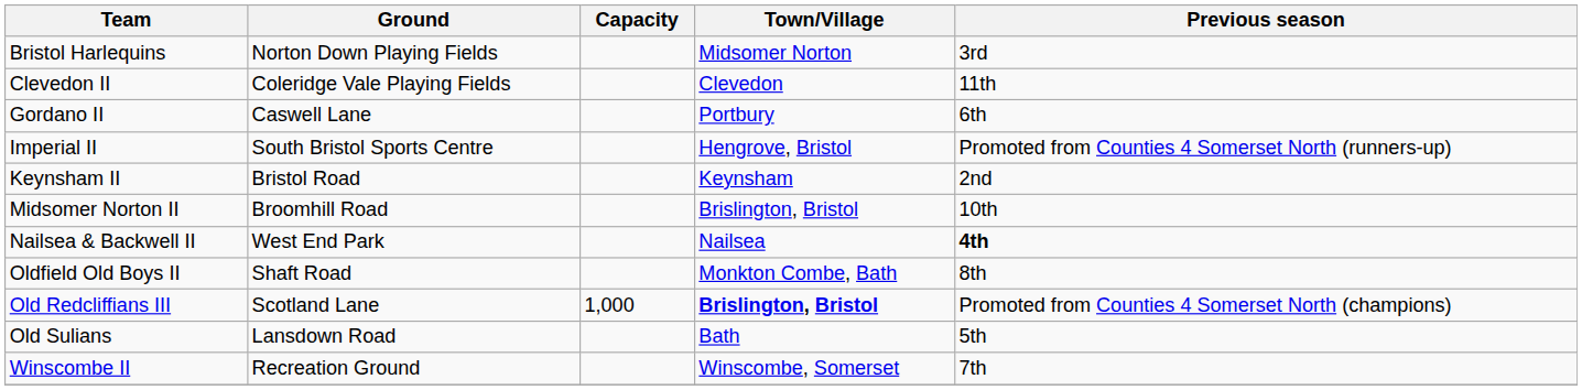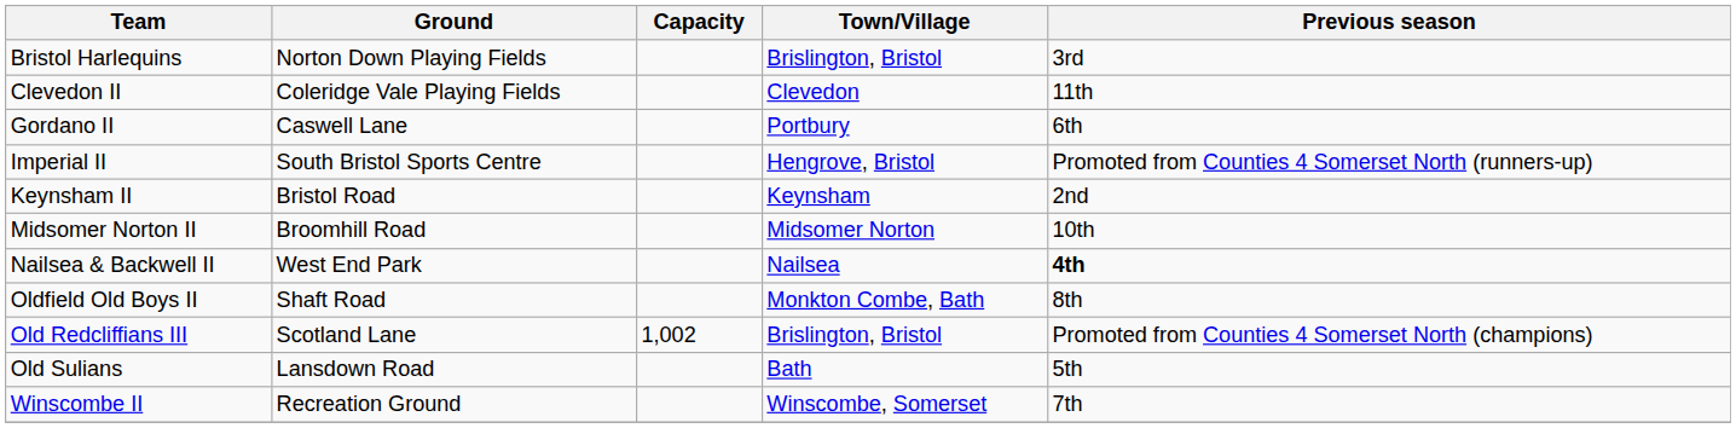Bristol Harlequins | Town/Village: Midsomer Norton -> Brislington, Bristol
Midsomer Norton II | Town/Village: Brislington, Bristol -> Midsomer Norton
Old Redcliffians III | Capacity: 1,000 -> 1,002
Old Redcliffians III | Town/Village: bold -> normal
